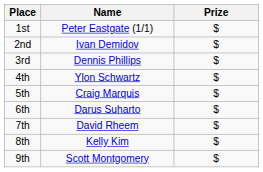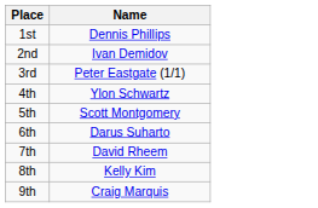- column: Prize | $ | $ | $ | $ | $ | $ | $ | $ | $
1st | Name: Peter Eastgate (1/1) -> Dennis Phillips
3rd | Name: Dennis Phillips -> Peter Eastgate (1/1)
5th | Name: Craig Marquis -> Scott Montgomery
9th | Name: Scott Montgomery -> Craig Marquis
